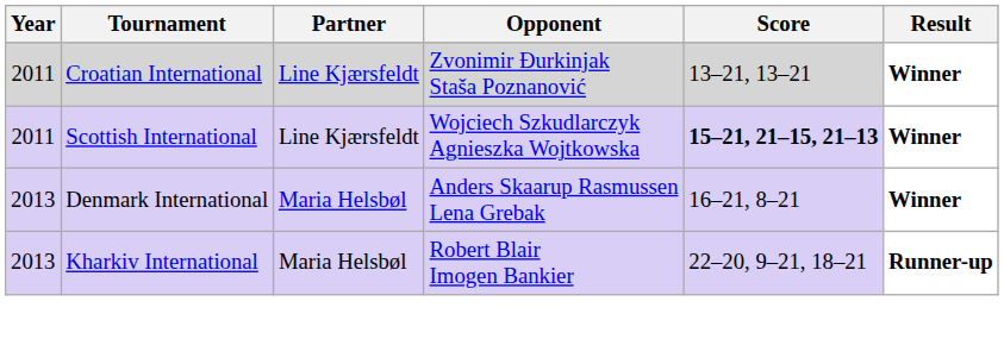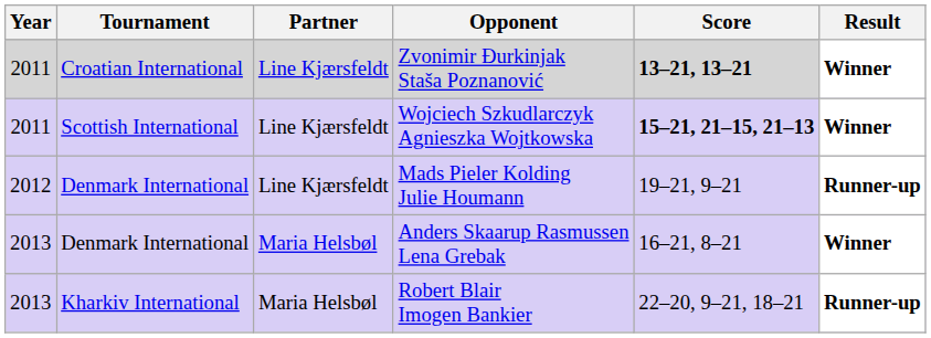Zvonimir Đurkinjak Staša Poznanović | Score: normal -> bold
+ row: 2012 | Denmark International | Line Kjærsfeldt | Mads Pieler Kolding Julie Houmann | 19–21, 9–21 | Runner-up
